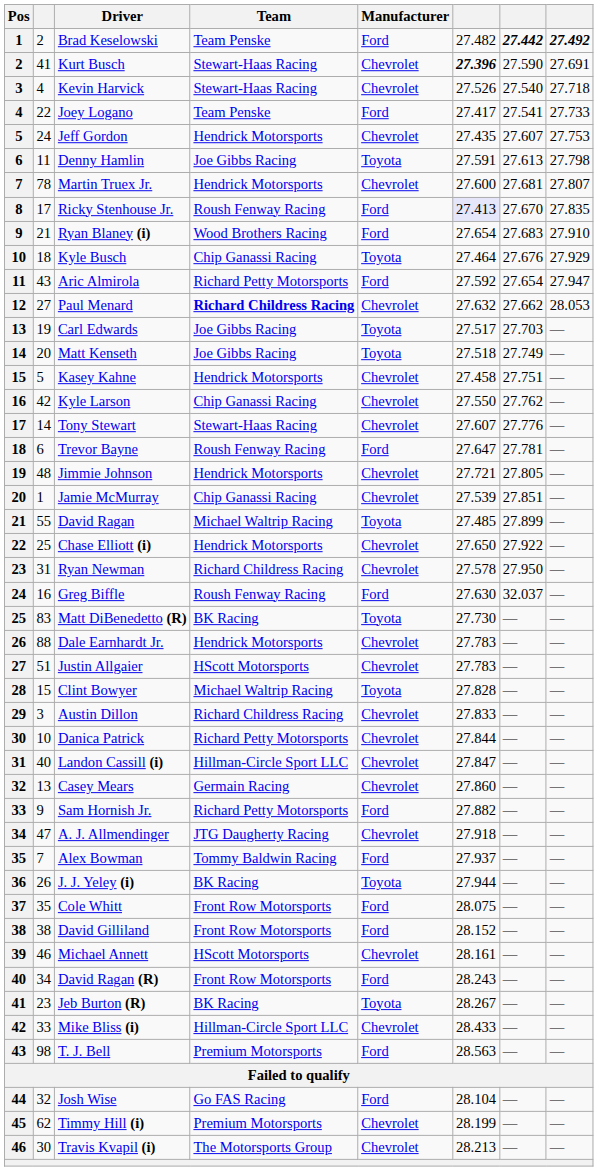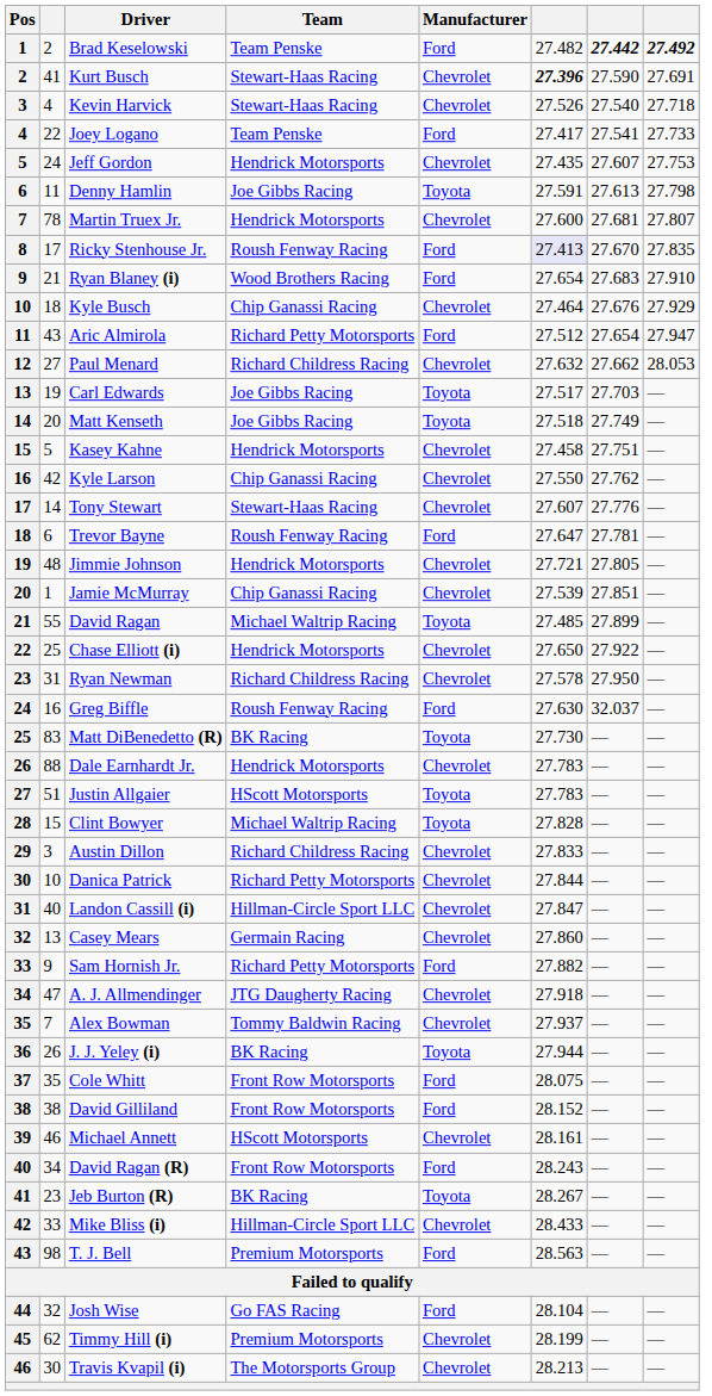Kyle Busch | Manufacturer: Toyota -> Chevrolet
Aric Almirola | column 6: 27.592 -> 27.512
Paul Menard | Team: bold -> normal
Justin Allgaier | Manufacturer: Chevrolet -> Toyota
Alex Bowman | Manufacturer: Ford -> Chevrolet
